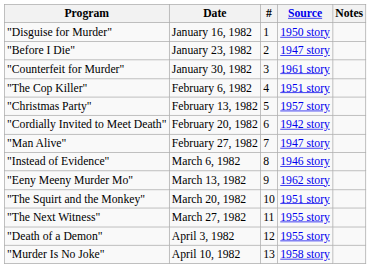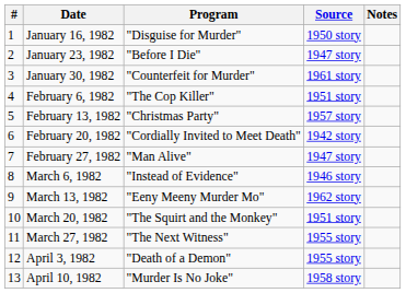columns swapped: # <-> Program
